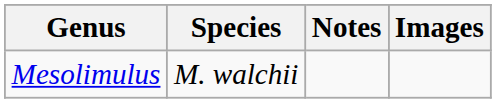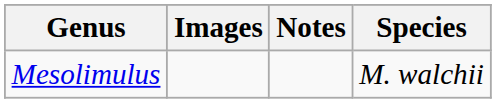columns swapped: Species <-> Images
